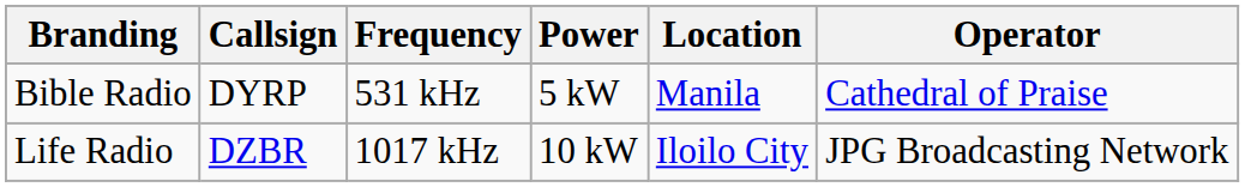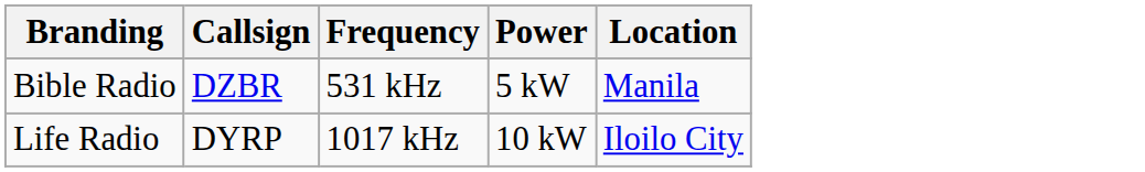- column: Operator | Cathedral of Praise | JPG Broadcasting Network
Bible Radio | Callsign: DYRP -> DZBR
Life Radio | Callsign: DZBR -> DYRP
